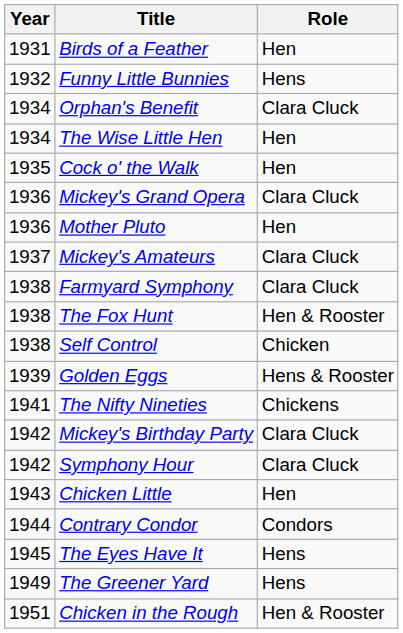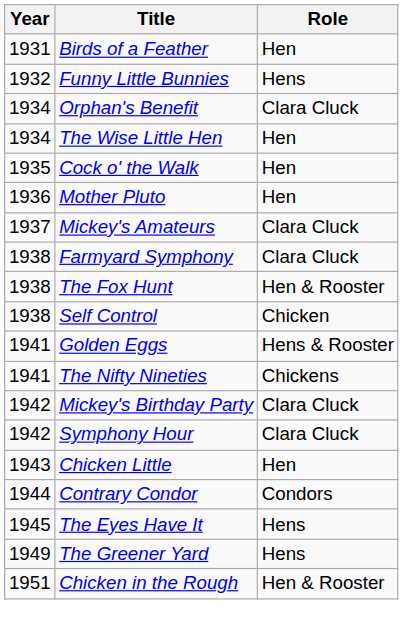- row: 1936 | Mickey's Grand Opera | Clara Cluck
Golden Eggs | Year: 1939 -> 1941
